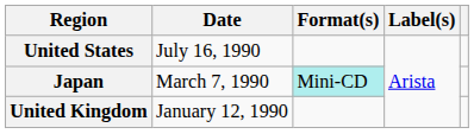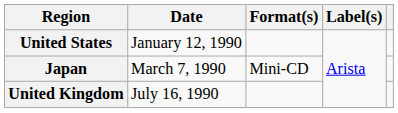United States | Date: July 16, 1990 -> January 12, 1990
Japan | Format(s): paleturquoise background -> no background
United Kingdom | Date: January 12, 1990 -> July 16, 1990
